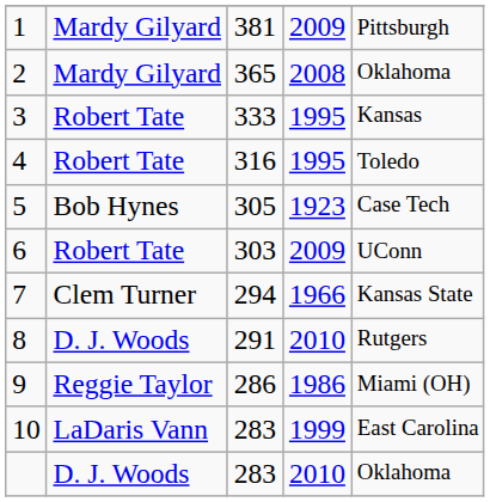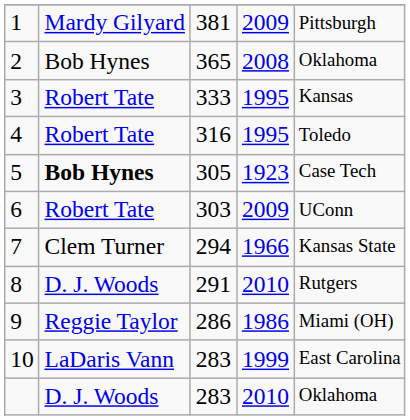2 | column 2: Mardy Gilyard -> Bob Hynes
5 | column 2: normal -> bold
